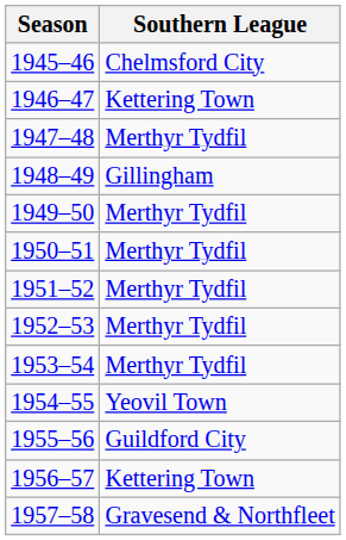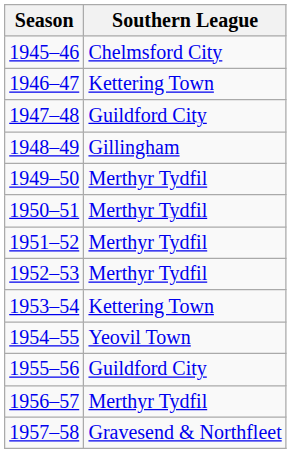1947–48 | Southern League: Merthyr Tydfil -> Guildford City
1953–54 | Southern League: Merthyr Tydfil -> Kettering Town
1956–57 | Southern League: Kettering Town -> Merthyr Tydfil
